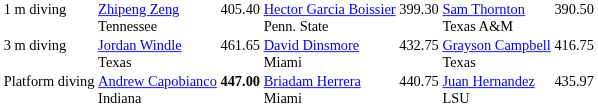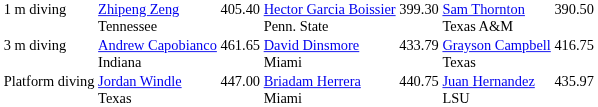3 m diving | column 2: Jordan Windle Texas -> Andrew Capobianco Indiana
3 m diving | column 5: 432.75 -> 433.79
Platform diving | column 2: Andrew Capobianco Indiana -> Jordan Windle Texas
Platform diving | column 3: bold -> normal
